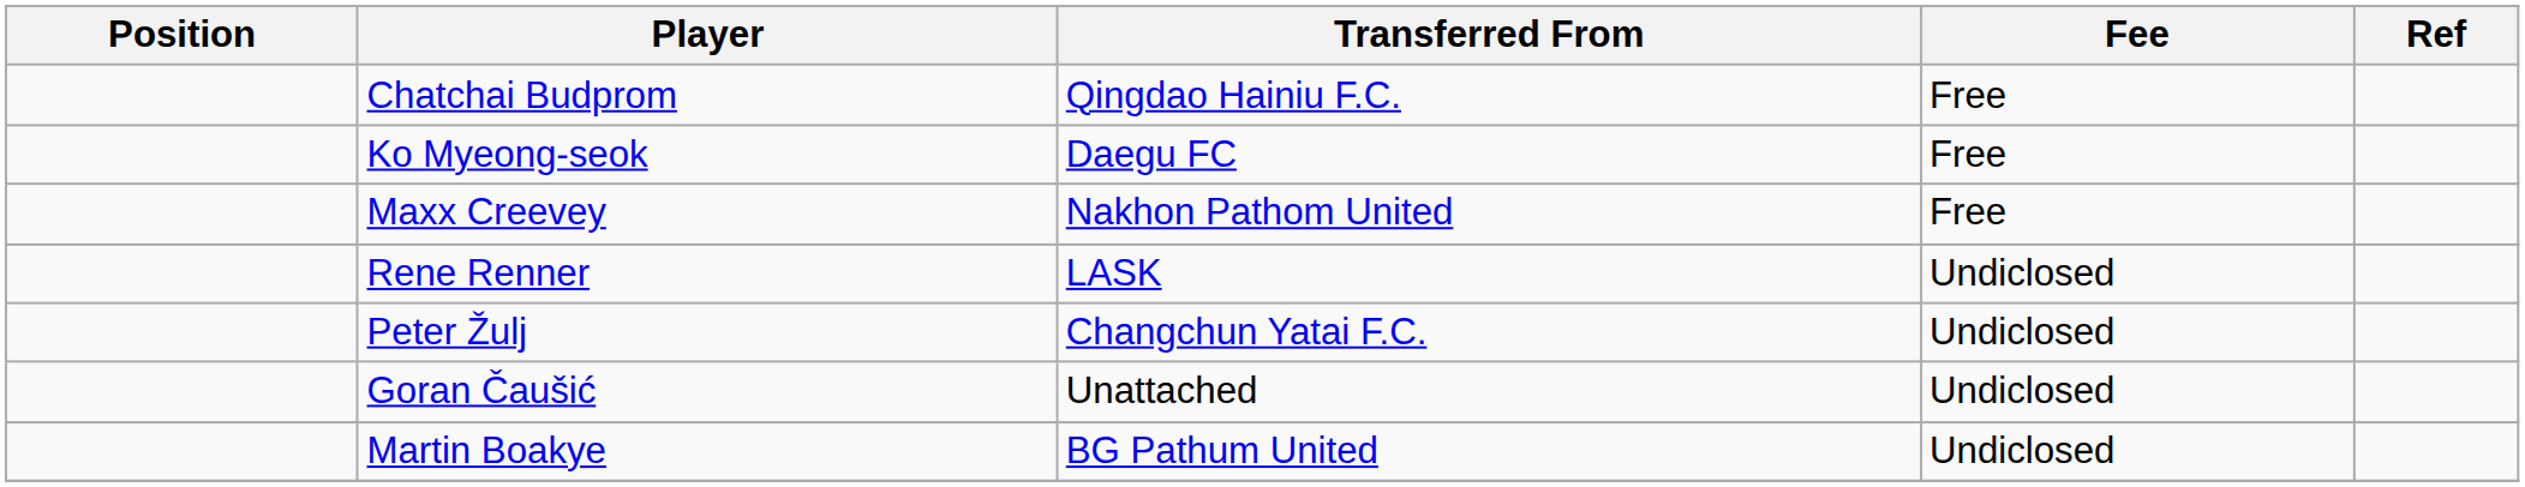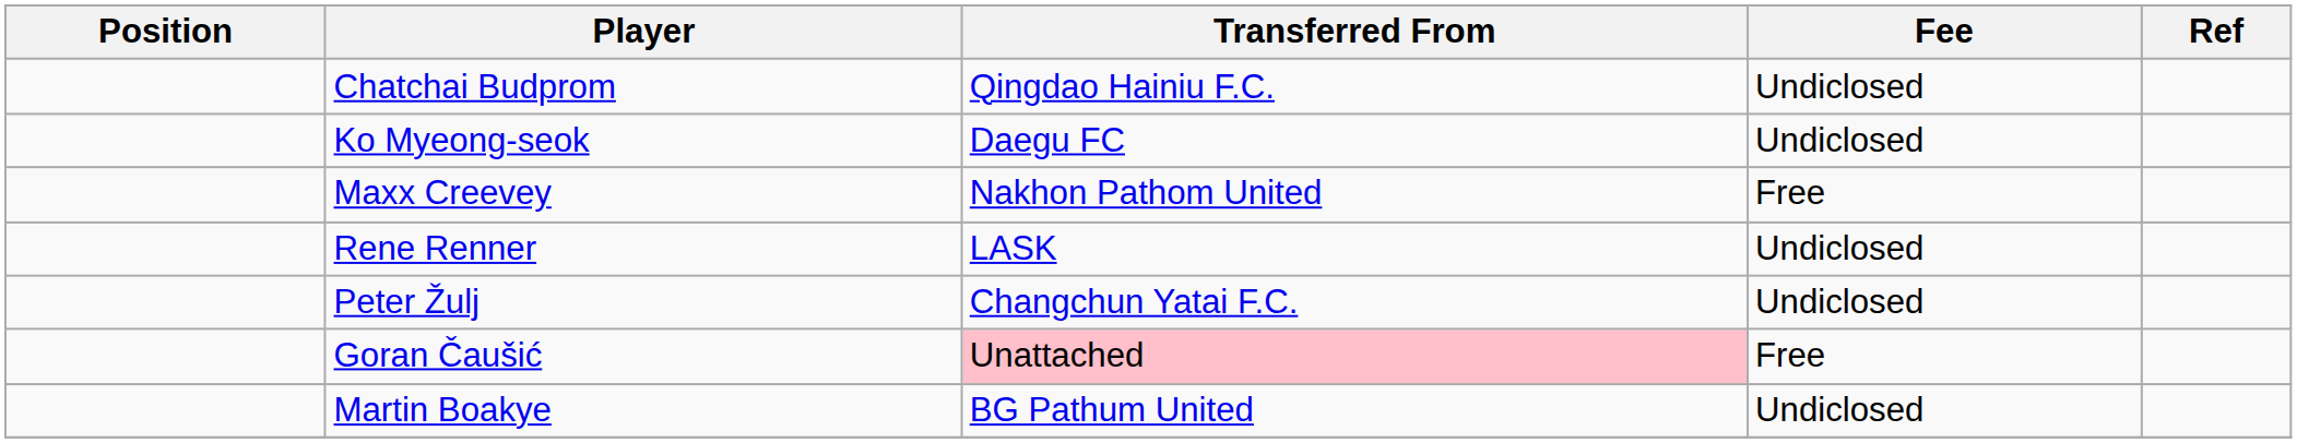Chatchai Budprom | Fee: Free -> Undiclosed
Ko Myeong-seok | Fee: Free -> Undiclosed
Goran Čaušić | Transferred From: no background -> pink background
Goran Čaušić | Fee: Undiclosed -> Free
